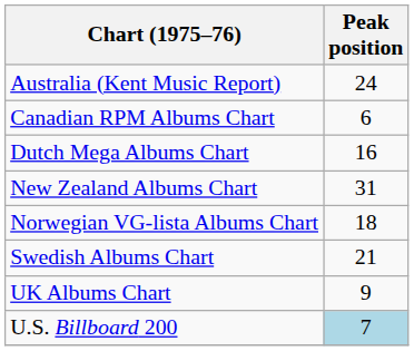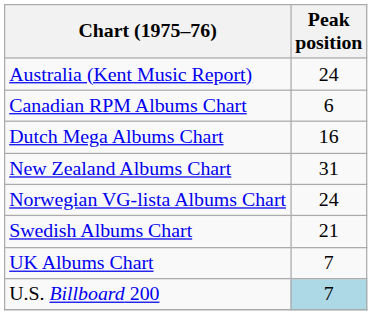Norwegian VG-lista Albums Chart | Peak position: 18 -> 24
UK Albums Chart | Peak position: 9 -> 7
